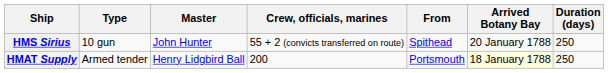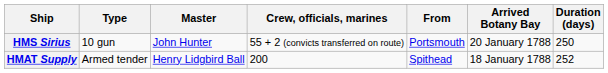HMS Sirius | From: Spithead -> Portsmouth
HMAT Supply | From: Portsmouth -> Spithead
HMAT Supply | Arrived Botany Bay: lightyellow background -> no background
HMAT Supply | Duration (days): 250 -> 252
